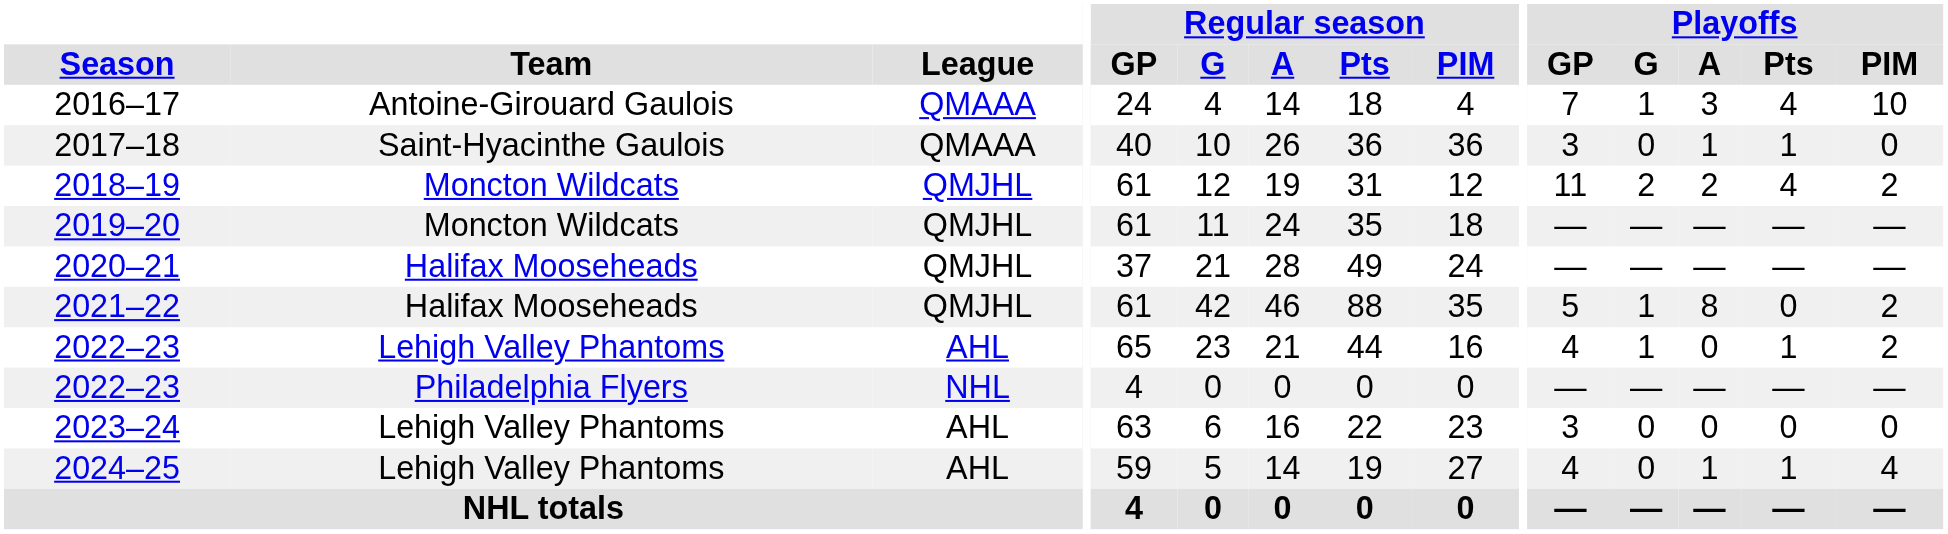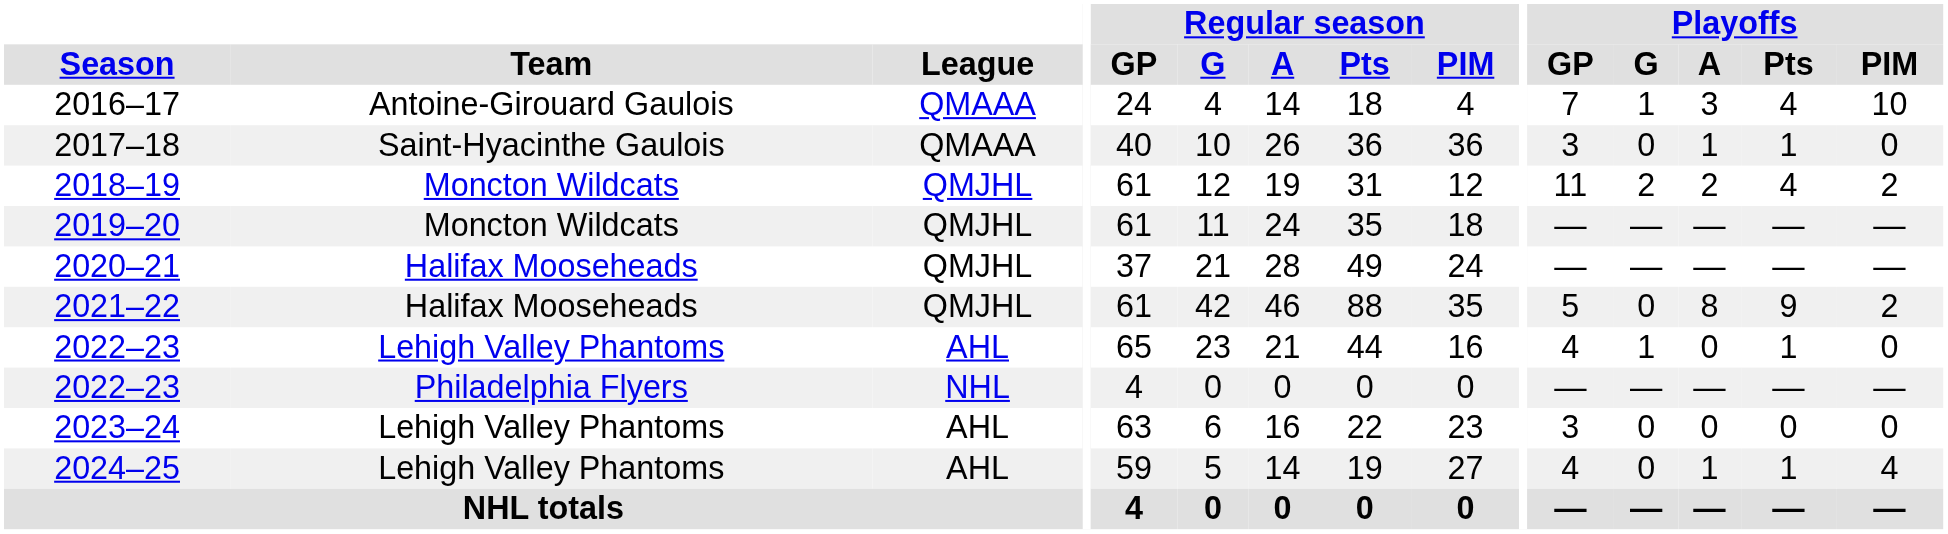2021–22 | Playoffs / G: 1 -> 0
2021–22 | Playoffs / Pts: 0 -> 9
2022–23 / Lehigh Valley Phantoms | Playoffs / PIM: 2 -> 0
